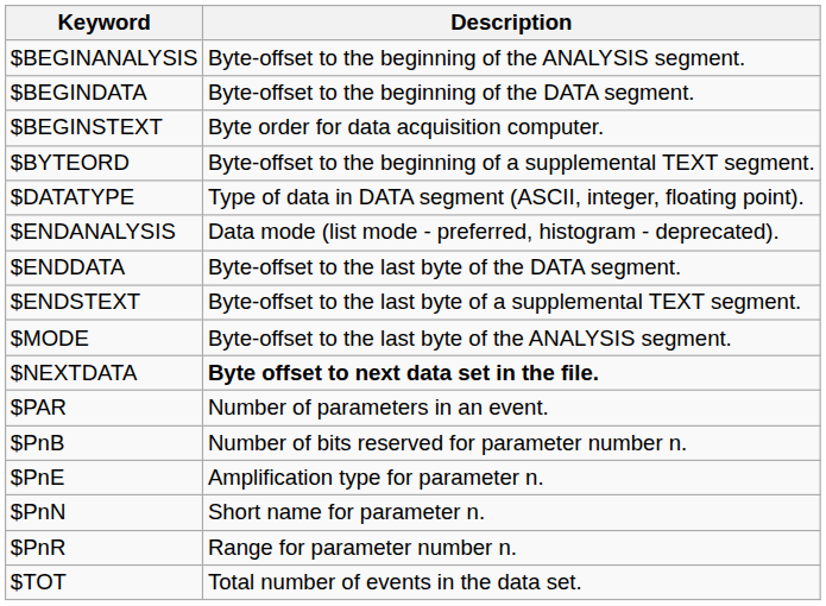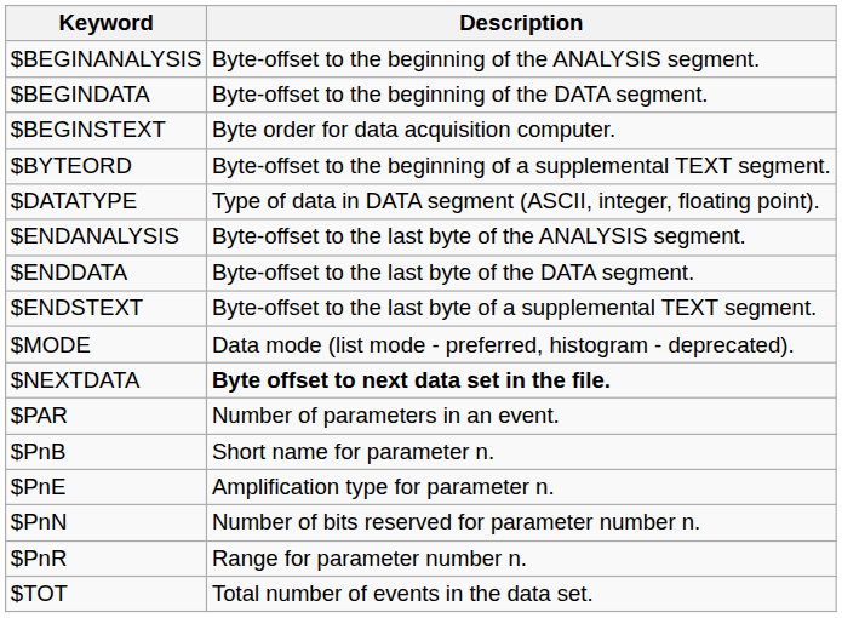$ENDANALYSIS | Description: Data mode (list mode - preferred, histogram - deprecated). -> Byte-offset to the last byte of the ANALYSIS segment.
$MODE | Description: Byte-offset to the last byte of the ANALYSIS segment. -> Data mode (list mode - preferred, histogram - deprecated).
$PnB | Description: Number of bits reserved for parameter number n. -> Short name for parameter n.
$PnN | Description: Short name for parameter n. -> Number of bits reserved for parameter number n.
